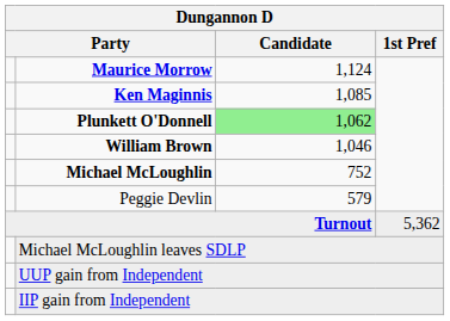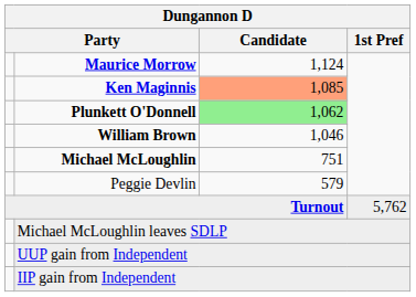Ken Maginnis | Candidate: no background -> lightsalmon background
Michael McLoughlin | Candidate: 752 -> 751
Turnout | 1st Pref: 5,362 -> 5,762
